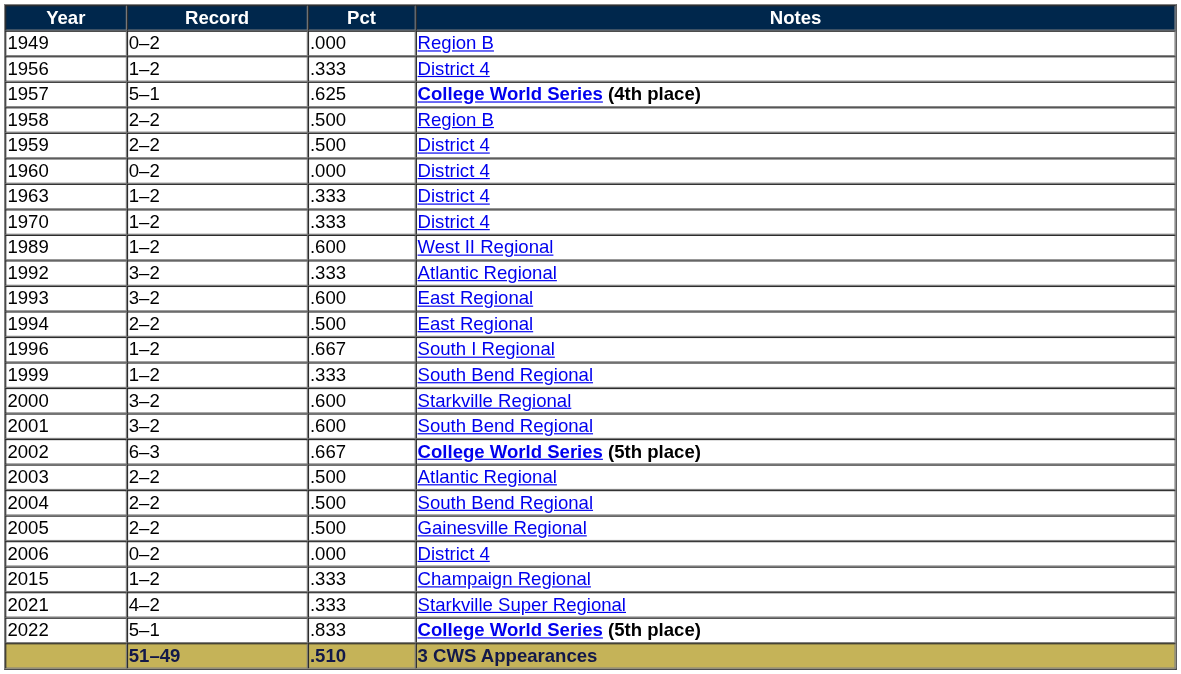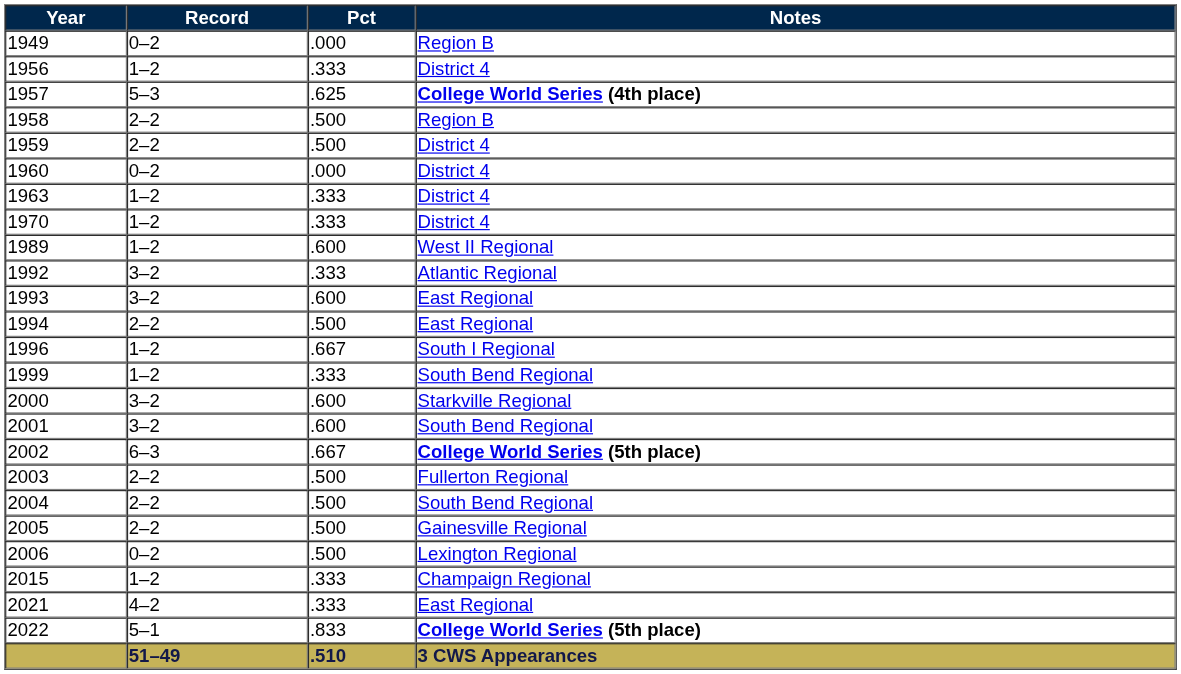1957 | Record: 5–1 -> 5–3
2003 | Notes: Atlantic Regional -> Fullerton Regional
2006 | Pct: .000 -> .500
2006 | Notes: District 4 -> Lexington Regional
2021 | Notes: Starkville Super Regional -> East Regional
